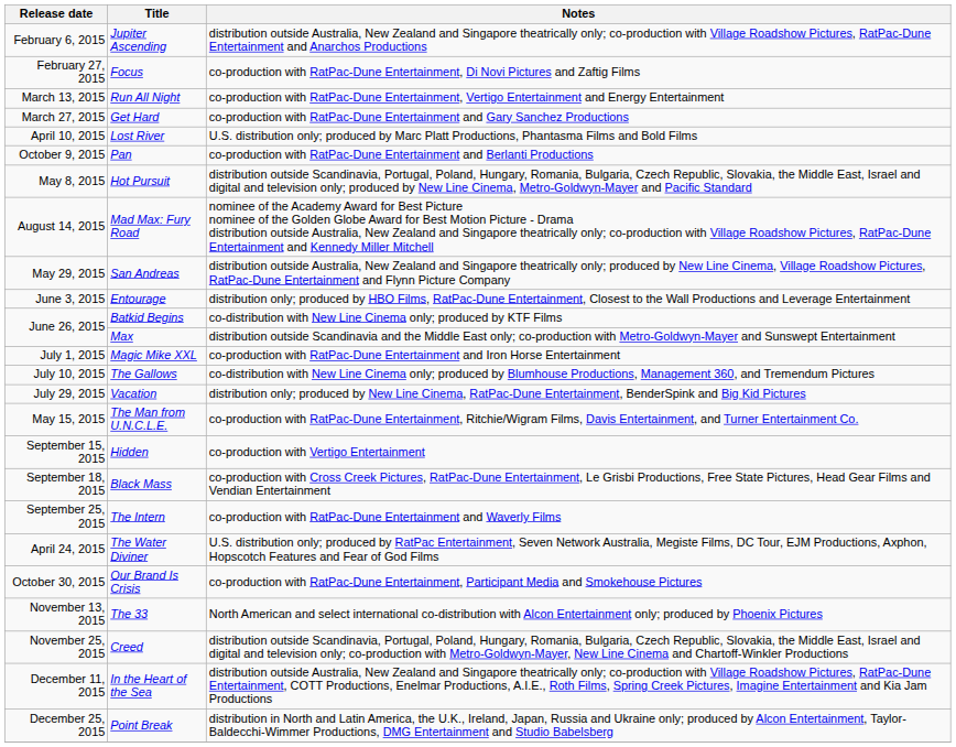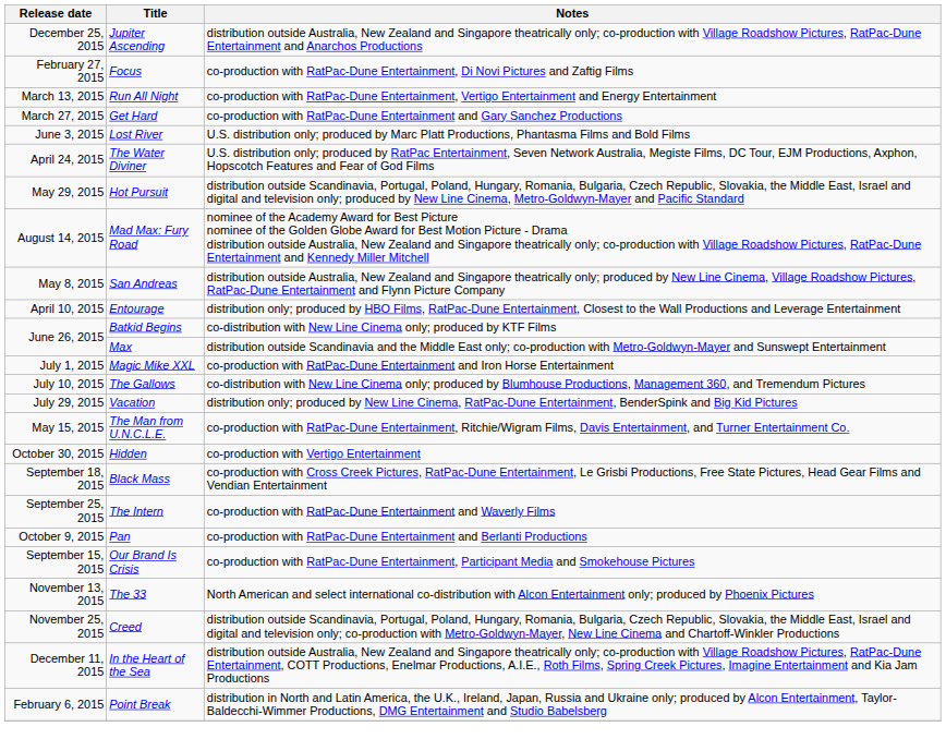Jupiter Ascending | Release date: February 6, 2015 -> December 25, 2015
Lost River | Release date: April 10, 2015 -> June 3, 2015
rows swapped: The Water Diviner <-> Pan
Hot Pursuit | Release date: May 8, 2015 -> May 29, 2015
San Andreas | Release date: May 29, 2015 -> May 8, 2015
Entourage | Release date: June 3, 2015 -> April 10, 2015
Hidden | Release date: September 15, 2015 -> October 30, 2015
Our Brand Is Crisis | Release date: October 30, 2015 -> September 15, 2015
Point Break | Release date: December 25, 2015 -> February 6, 2015
